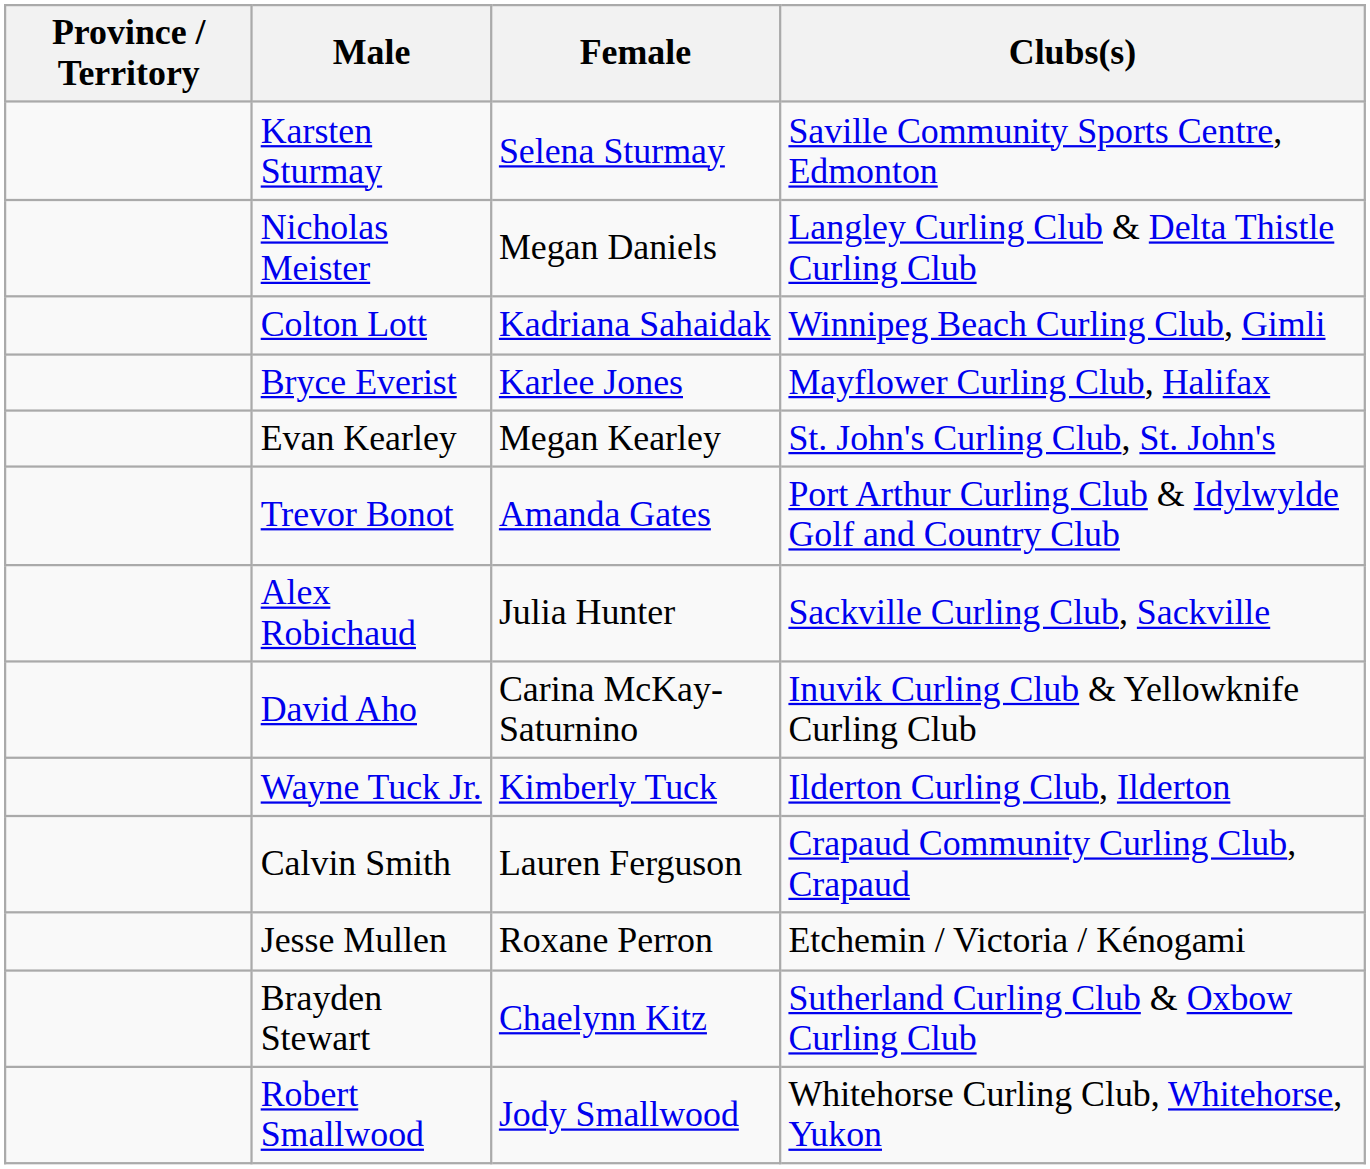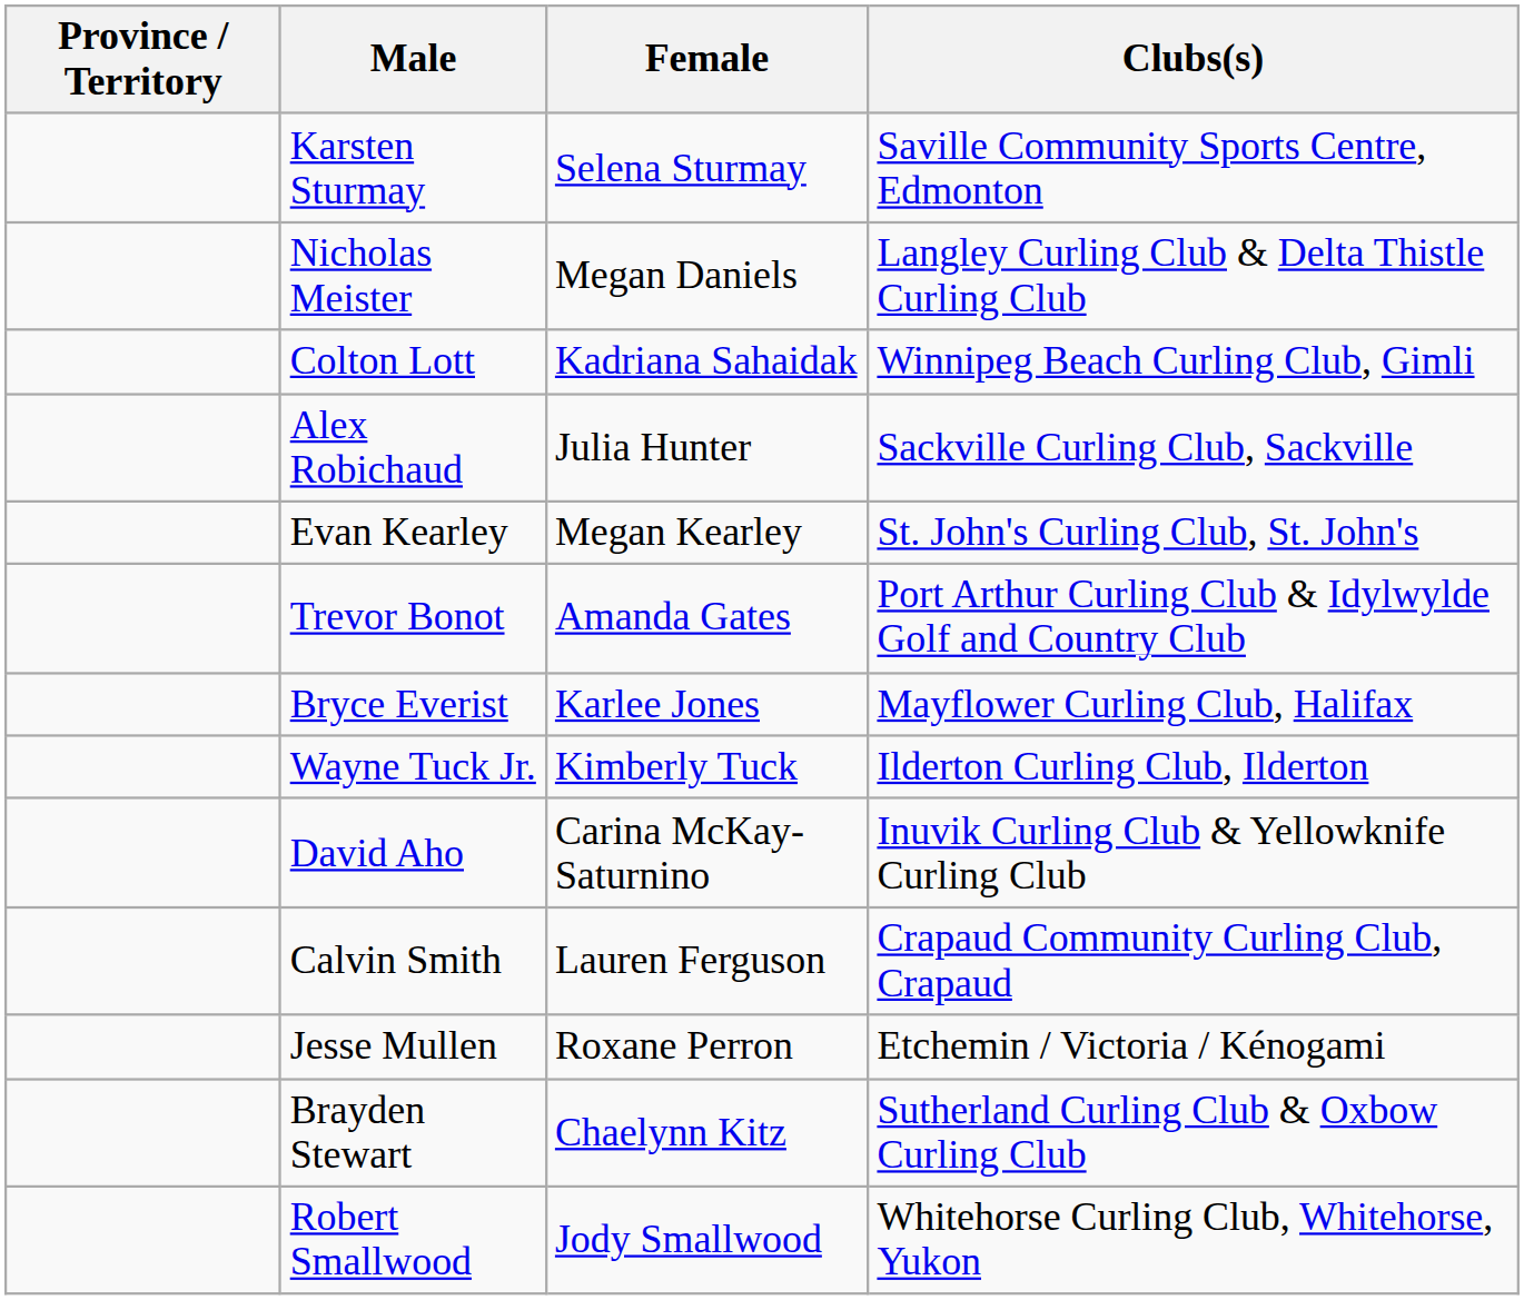rows swapped: Alex Robichaud <-> Bryce Everist
rows swapped: David Aho <-> Wayne Tuck Jr.
